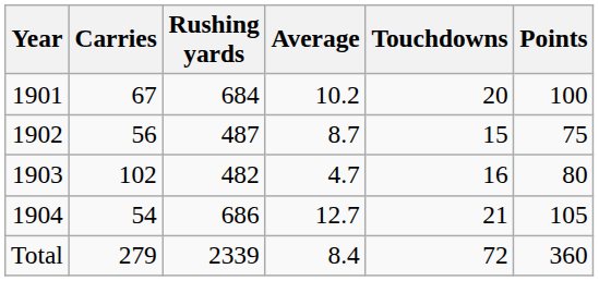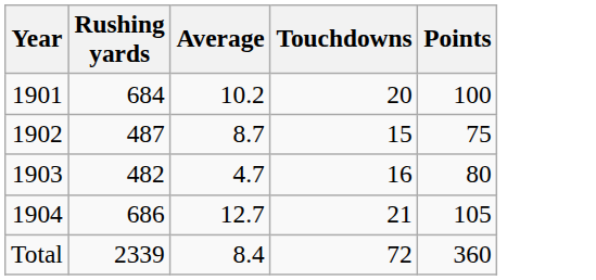- column: Carries | 67 | 56 | 102 | 54 | 279
